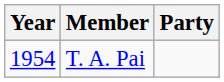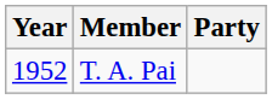T. A. Pai | Year: 1954 -> 1952
